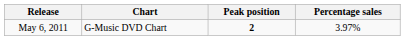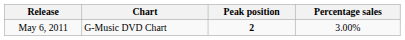May 6, 2011 | Percentage sales: 3.97% -> 3.00%
